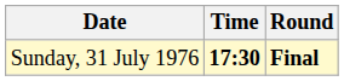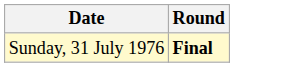- column: Time | 17:30
